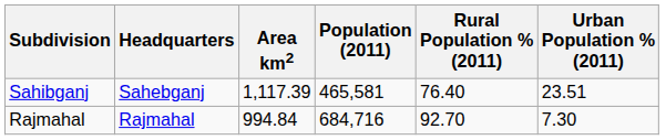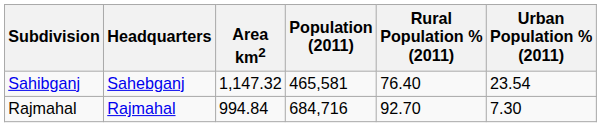Sahibganj | Area km2: 1,117.39 -> 1,147.32
Sahibganj | Urban Population % (2011): 23.51 -> 23.54
